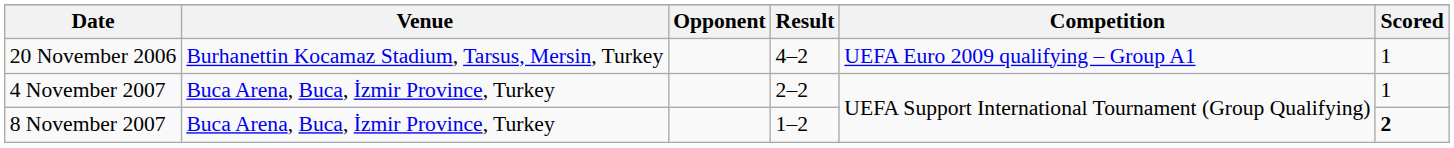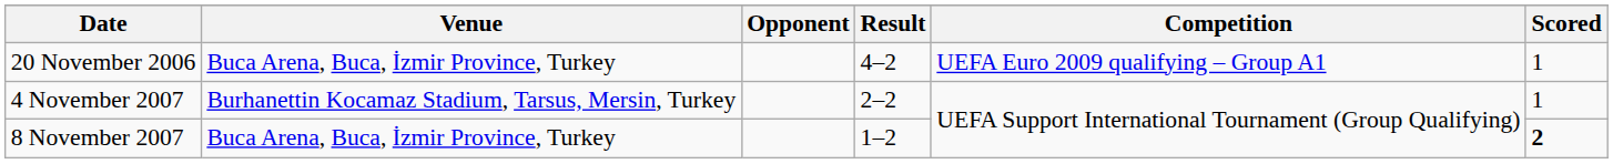20 November 2006 | Venue: Burhanettin Kocamaz Stadium, Tarsus, Mersin, Turkey -> Buca Arena, Buca, İzmir Province, Turkey
4 November 2007 | Venue: Buca Arena, Buca, İzmir Province, Turkey -> Burhanettin Kocamaz Stadium, Tarsus, Mersin, Turkey
